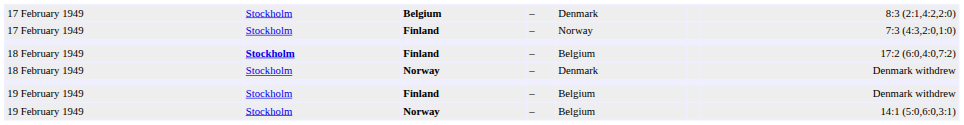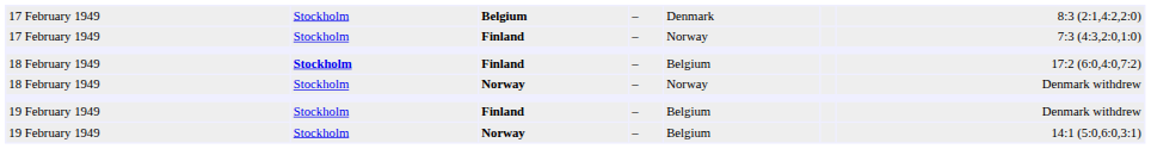18 February 1949 / Norway | column 5: Denmark -> Norway
